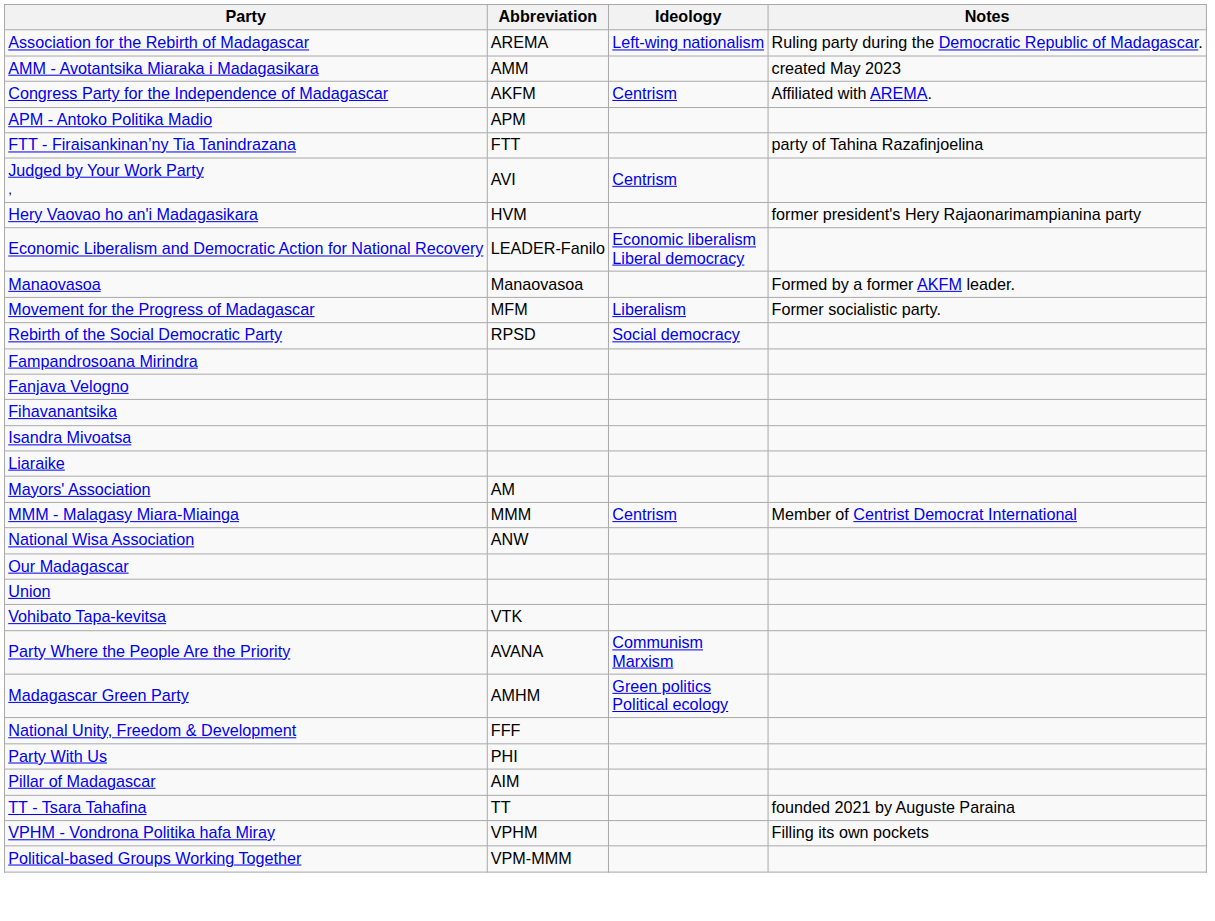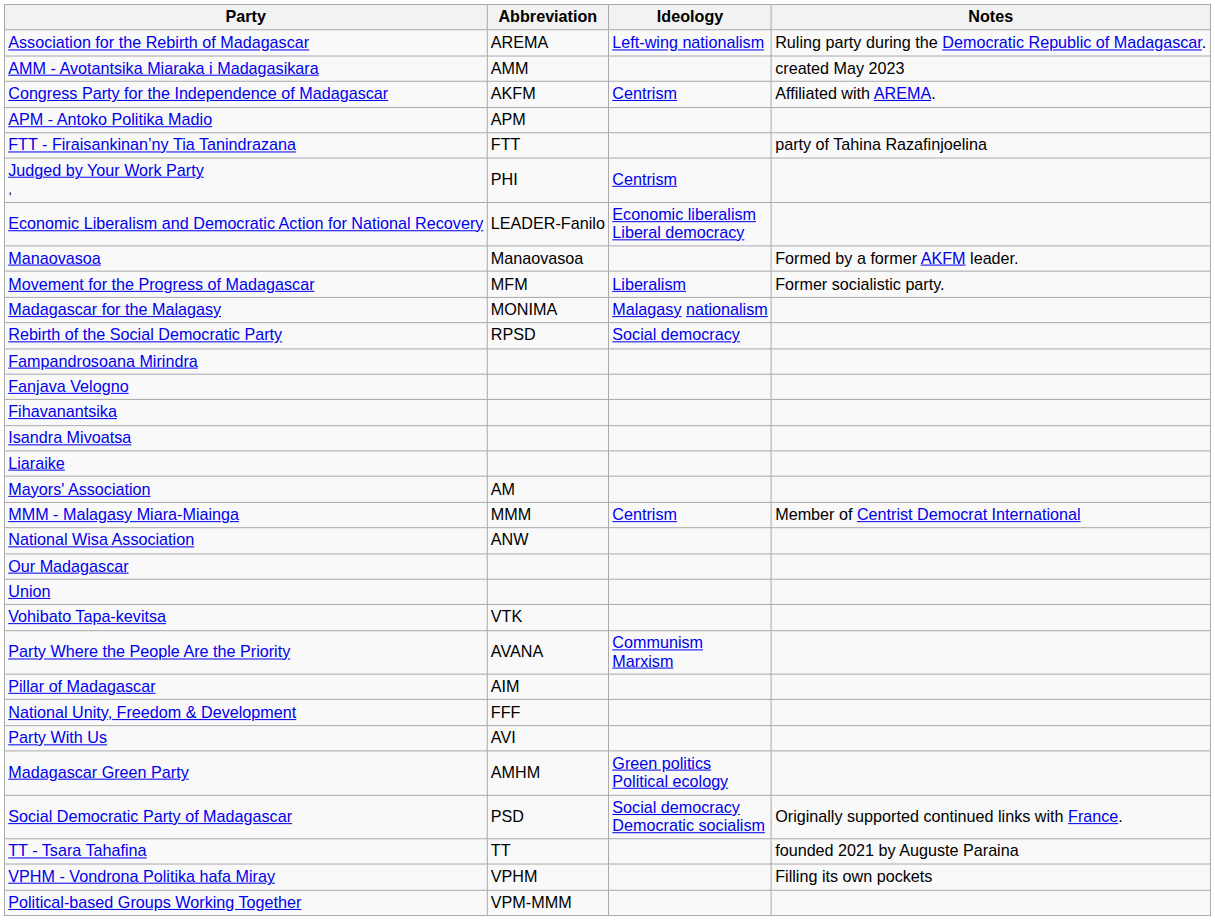Judged by Your Work Party , | Abbreviation: AVI -> PHI
- row: Hery Vaovao ho an'i Madagasikara | HVM | former president's Hery Rajaonarimampianina party
+ row: Madagascar for the Malagasy | MONIMA | Malagasy nationalism
rows swapped: Madagascar Green Party <-> Pillar of Madagascar
Party With Us | Abbreviation: PHI -> AVI
+ row: Social Democratic Party of Madagascar | PSD | Social democracy Democratic socialism | Originally supported continued links with France.
